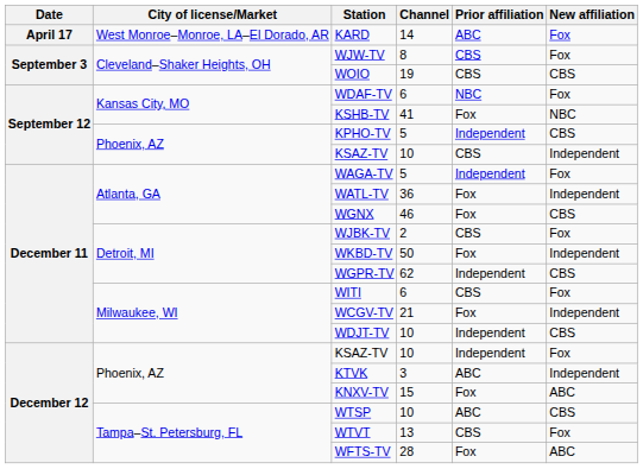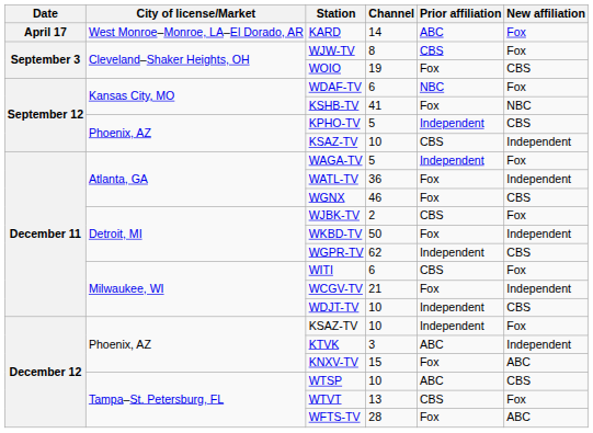WOIO | Prior affiliation: CBS -> Fox
